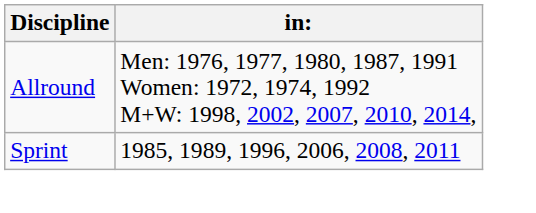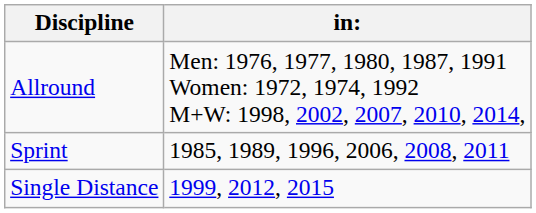+ row: Single Distance | 1999, 2012, 2015
